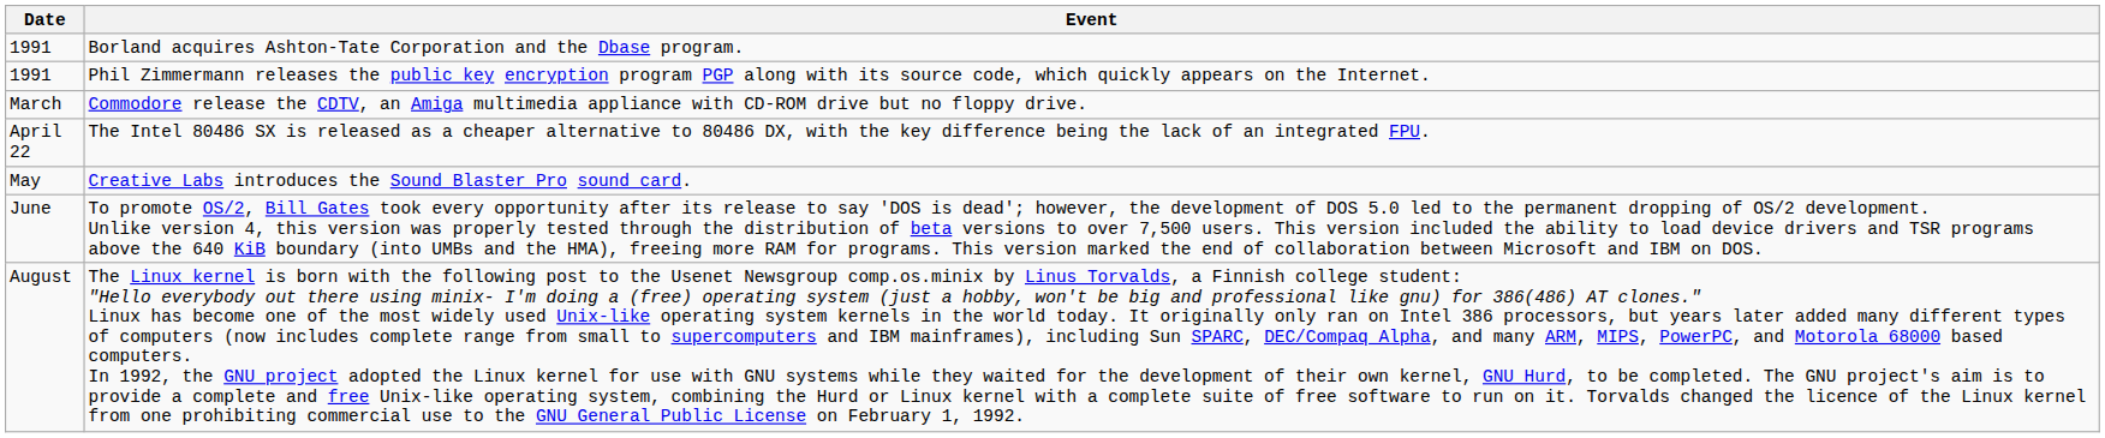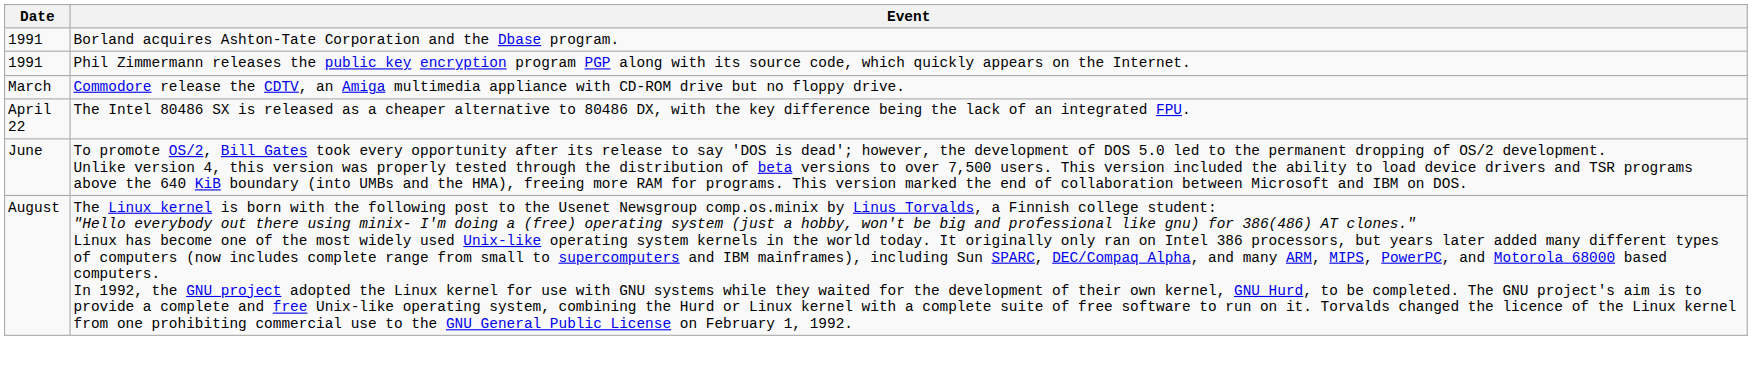- row: May | Creative Labs introduces the Sound Blaster Pro sound card.
